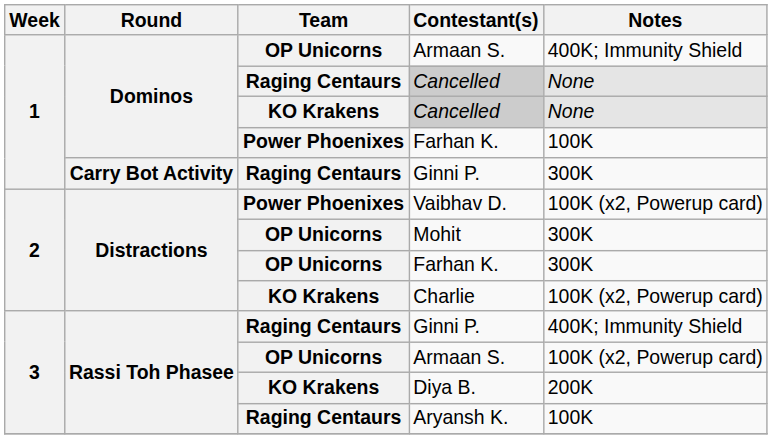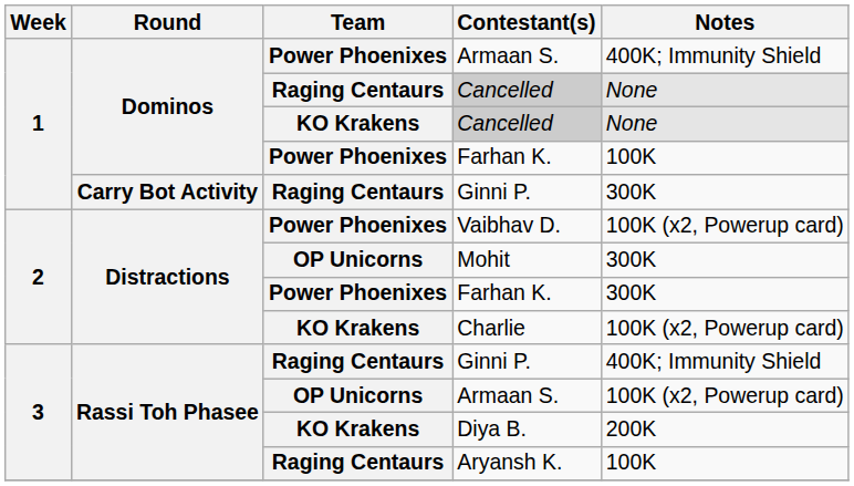Dominos / Armaan S. | Team: OP Unicorns -> Power Phoenixes
Distractions / Farhan K. | Team: OP Unicorns -> Power Phoenixes
